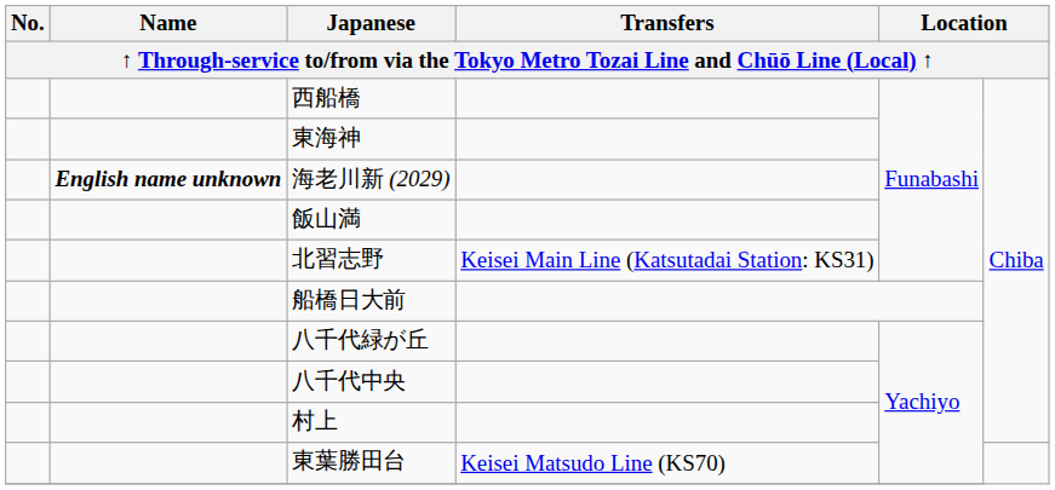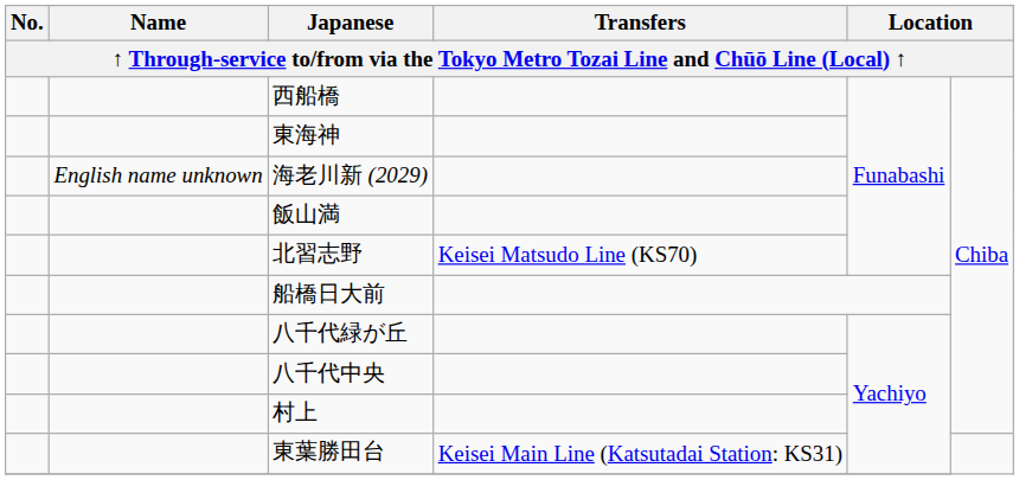海老川新 (2029) | Name: bold -> normal
北習志野 | Transfers: Keisei Main Line (Katsutadai Station: KS31) -> Keisei Matsudo Line (KS70)
東葉勝田台 | Transfers: Keisei Matsudo Line (KS70) -> Keisei Main Line (Katsutadai Station: KS31)
